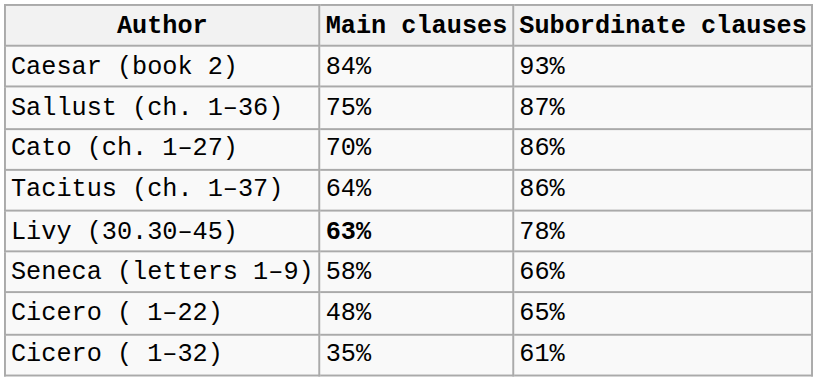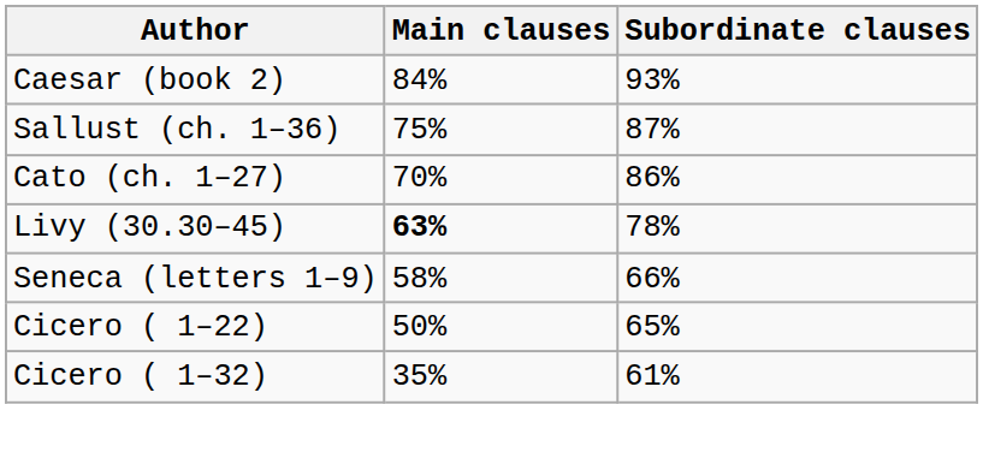- row: Tacitus (ch. 1–37) | 64% | 86%
Cicero ( 1–22) | Main clauses: 48% -> 50%
